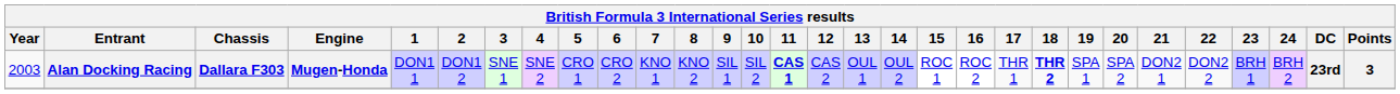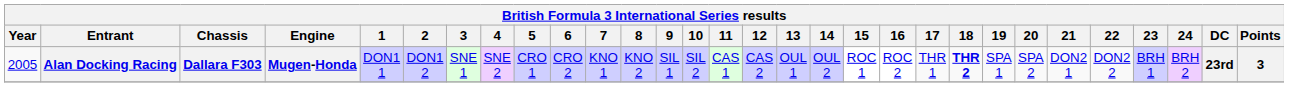Alan Docking Racing | Year: 2003 -> 2005
Alan Docking Racing | 11: bold -> normal
